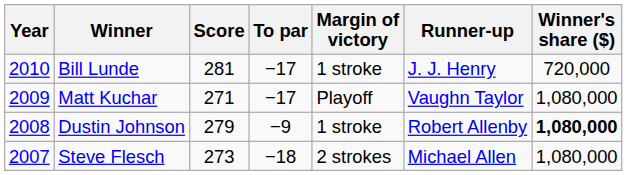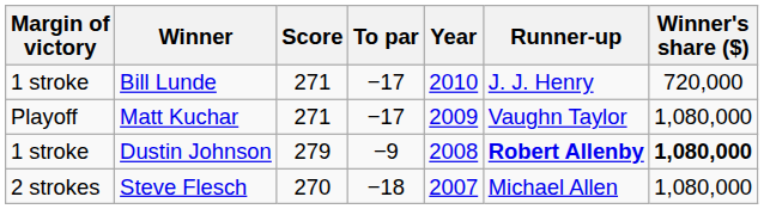columns swapped: Year <-> Margin of victory
Bill Lunde | Score: 281 -> 271
Dustin Johnson | Runner-up: normal -> bold
Steve Flesch | Score: 273 -> 270
